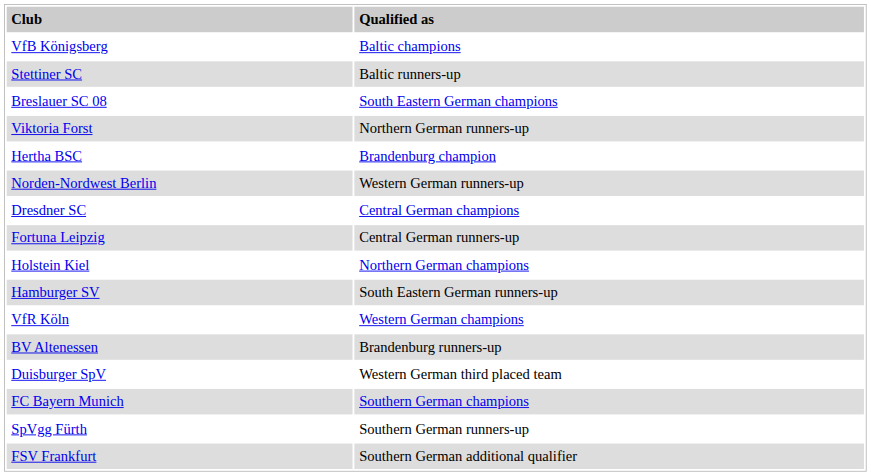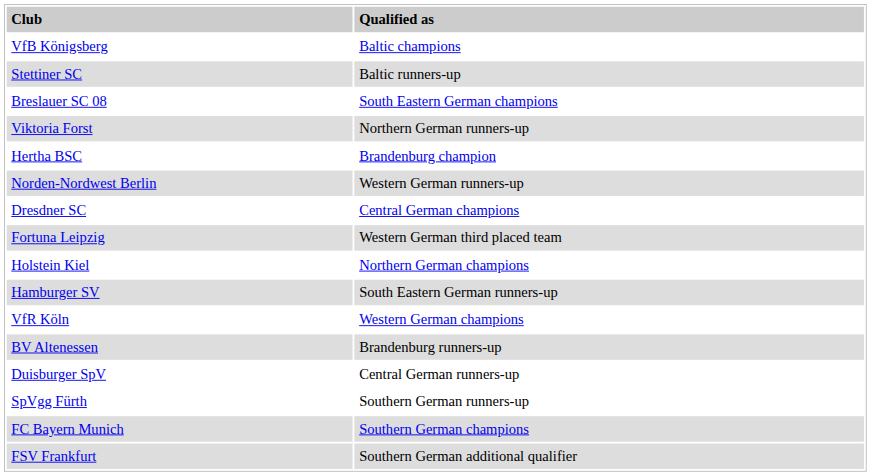Fortuna Leipzig | column 2: Central German runners-up -> Western German third placed team
Duisburger SpV | column 2: Western German third placed team -> Central German runners-up
rows swapped: FC Bayern Munich <-> SpVgg Fürth
